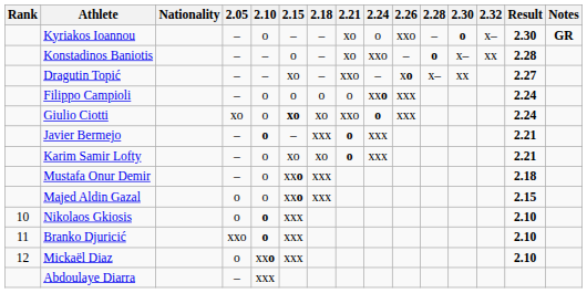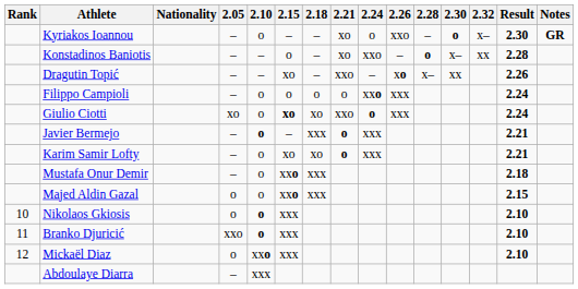Dragutin Topić | Result: 2.27 -> 2.26
